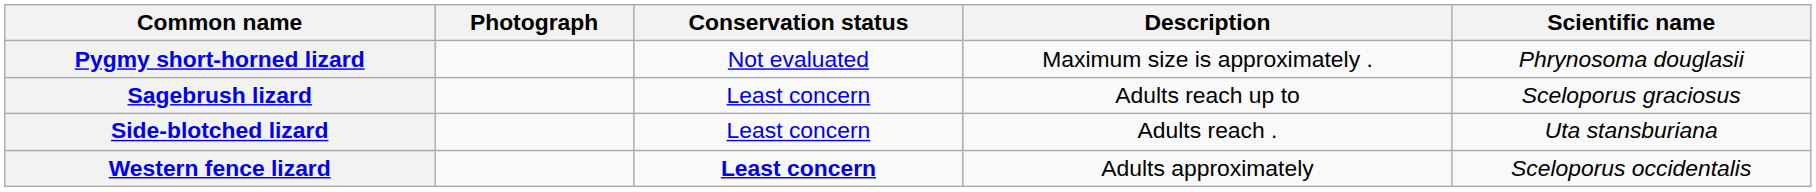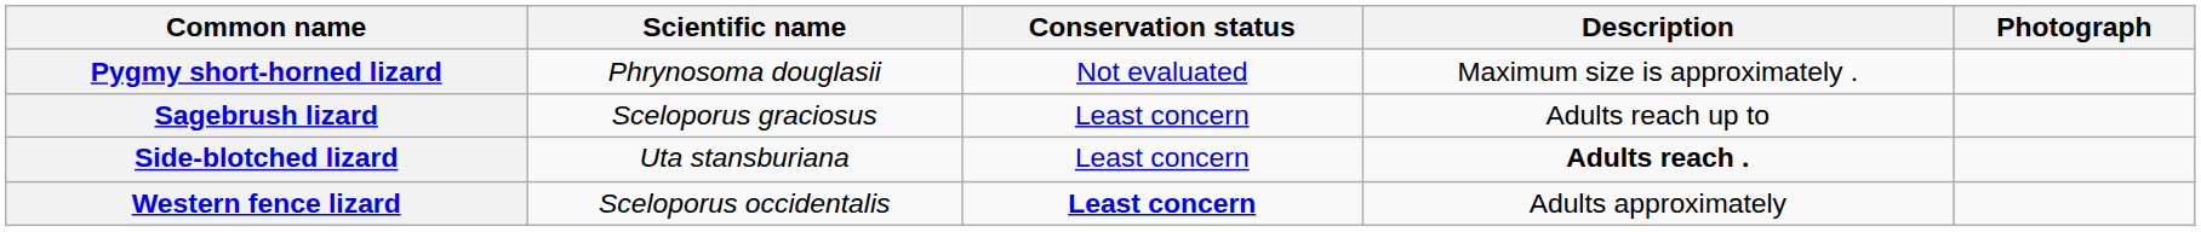columns swapped: Scientific name <-> Photograph
Side-blotched lizard | Description: normal -> bold
